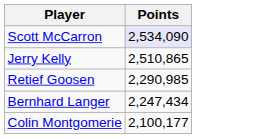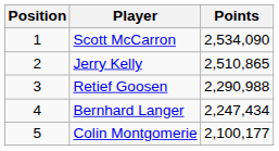+ column: Position | 1 | 2 | 3 | 4 | 5
Scott McCarron | Points: lavender background -> no background
Retief Goosen | Points: 2,290,985 -> 2,290,988
